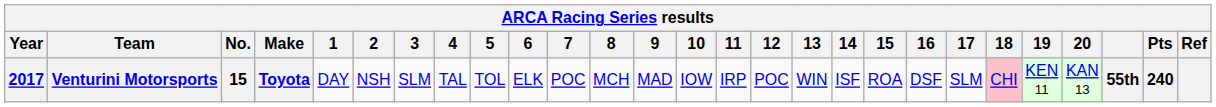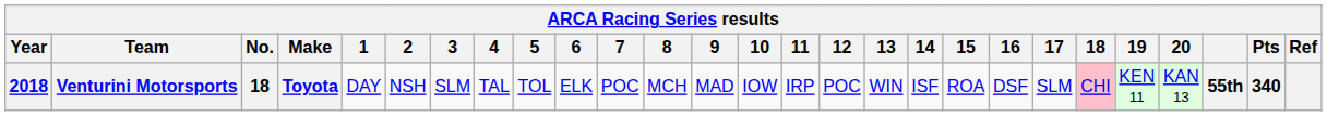Venturini Motorsports | Year: 2017 -> 2018
Venturini Motorsports | No.: 15 -> 18
Venturini Motorsports | Pts: 240 -> 340
